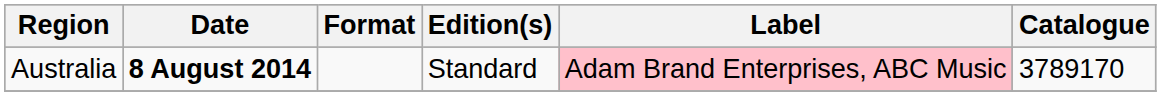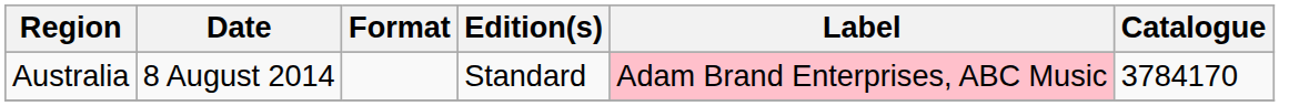Australia | Date: bold -> normal
Australia | Catalogue: 3789170 -> 3784170
